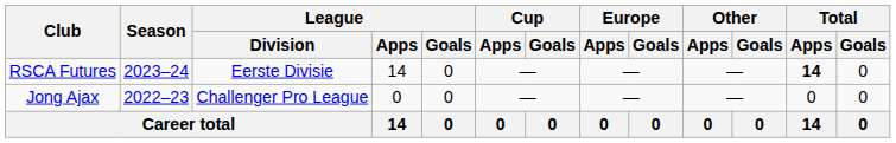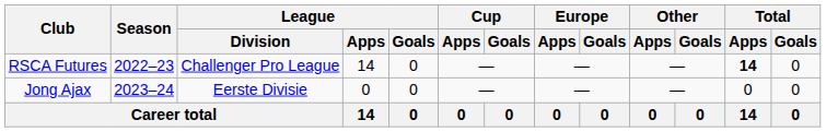RSCA Futures | Season: 2023–24 -> 2022–23
RSCA Futures | League / Division: Eerste Divisie -> Challenger Pro League
Jong Ajax | Season: 2022–23 -> 2023–24
Jong Ajax | League / Division: Challenger Pro League -> Eerste Divisie
